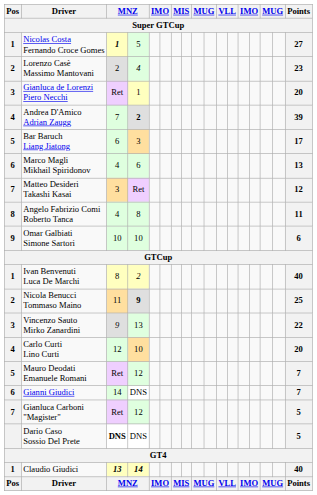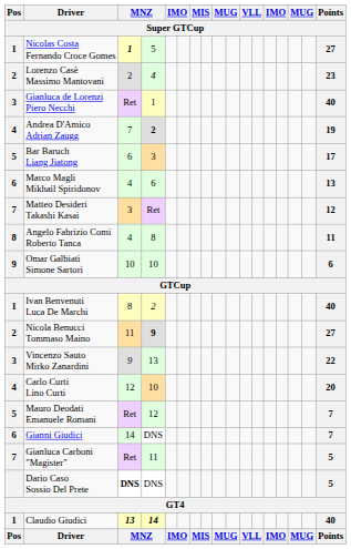Gianluca de Lorenzi Piero Necchi | Points: 20 -> 40
Andrea D'Amico Adrian Zaugg | Points: 39 -> 19
Nicola Benucci Tommaso Maino | Points: 25 -> 27
Gianluca Carboni "Magister" | column 4: 12 -> 11
